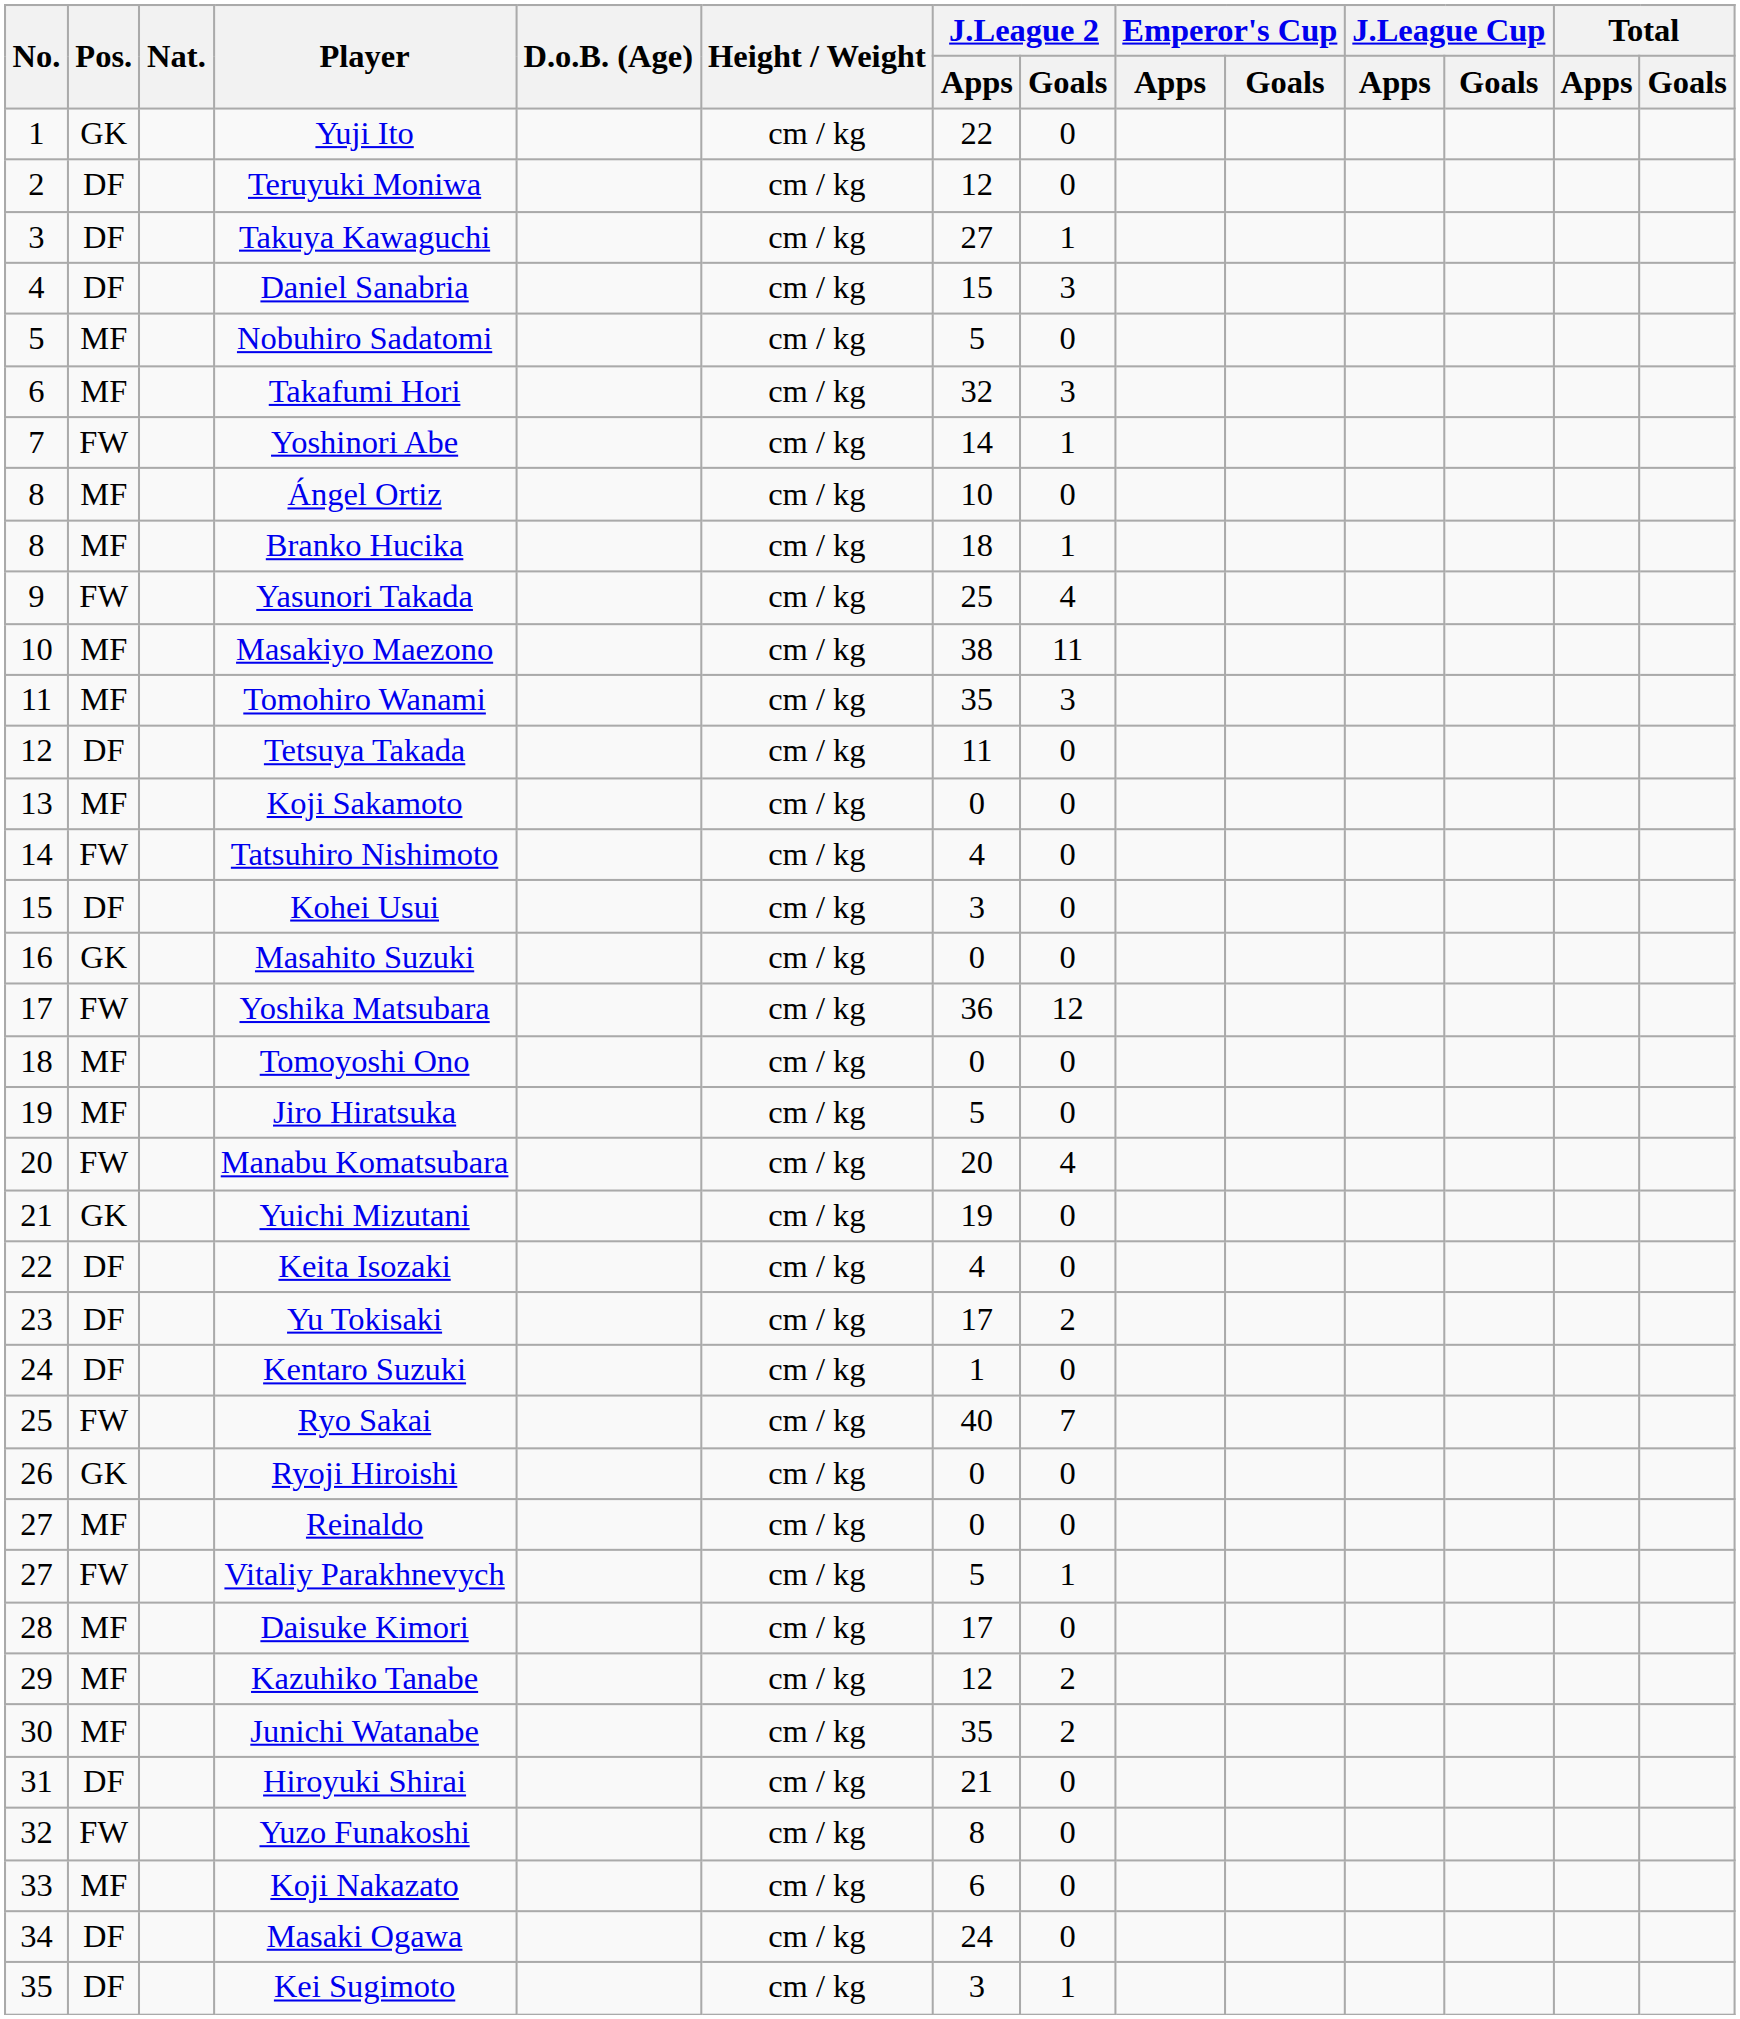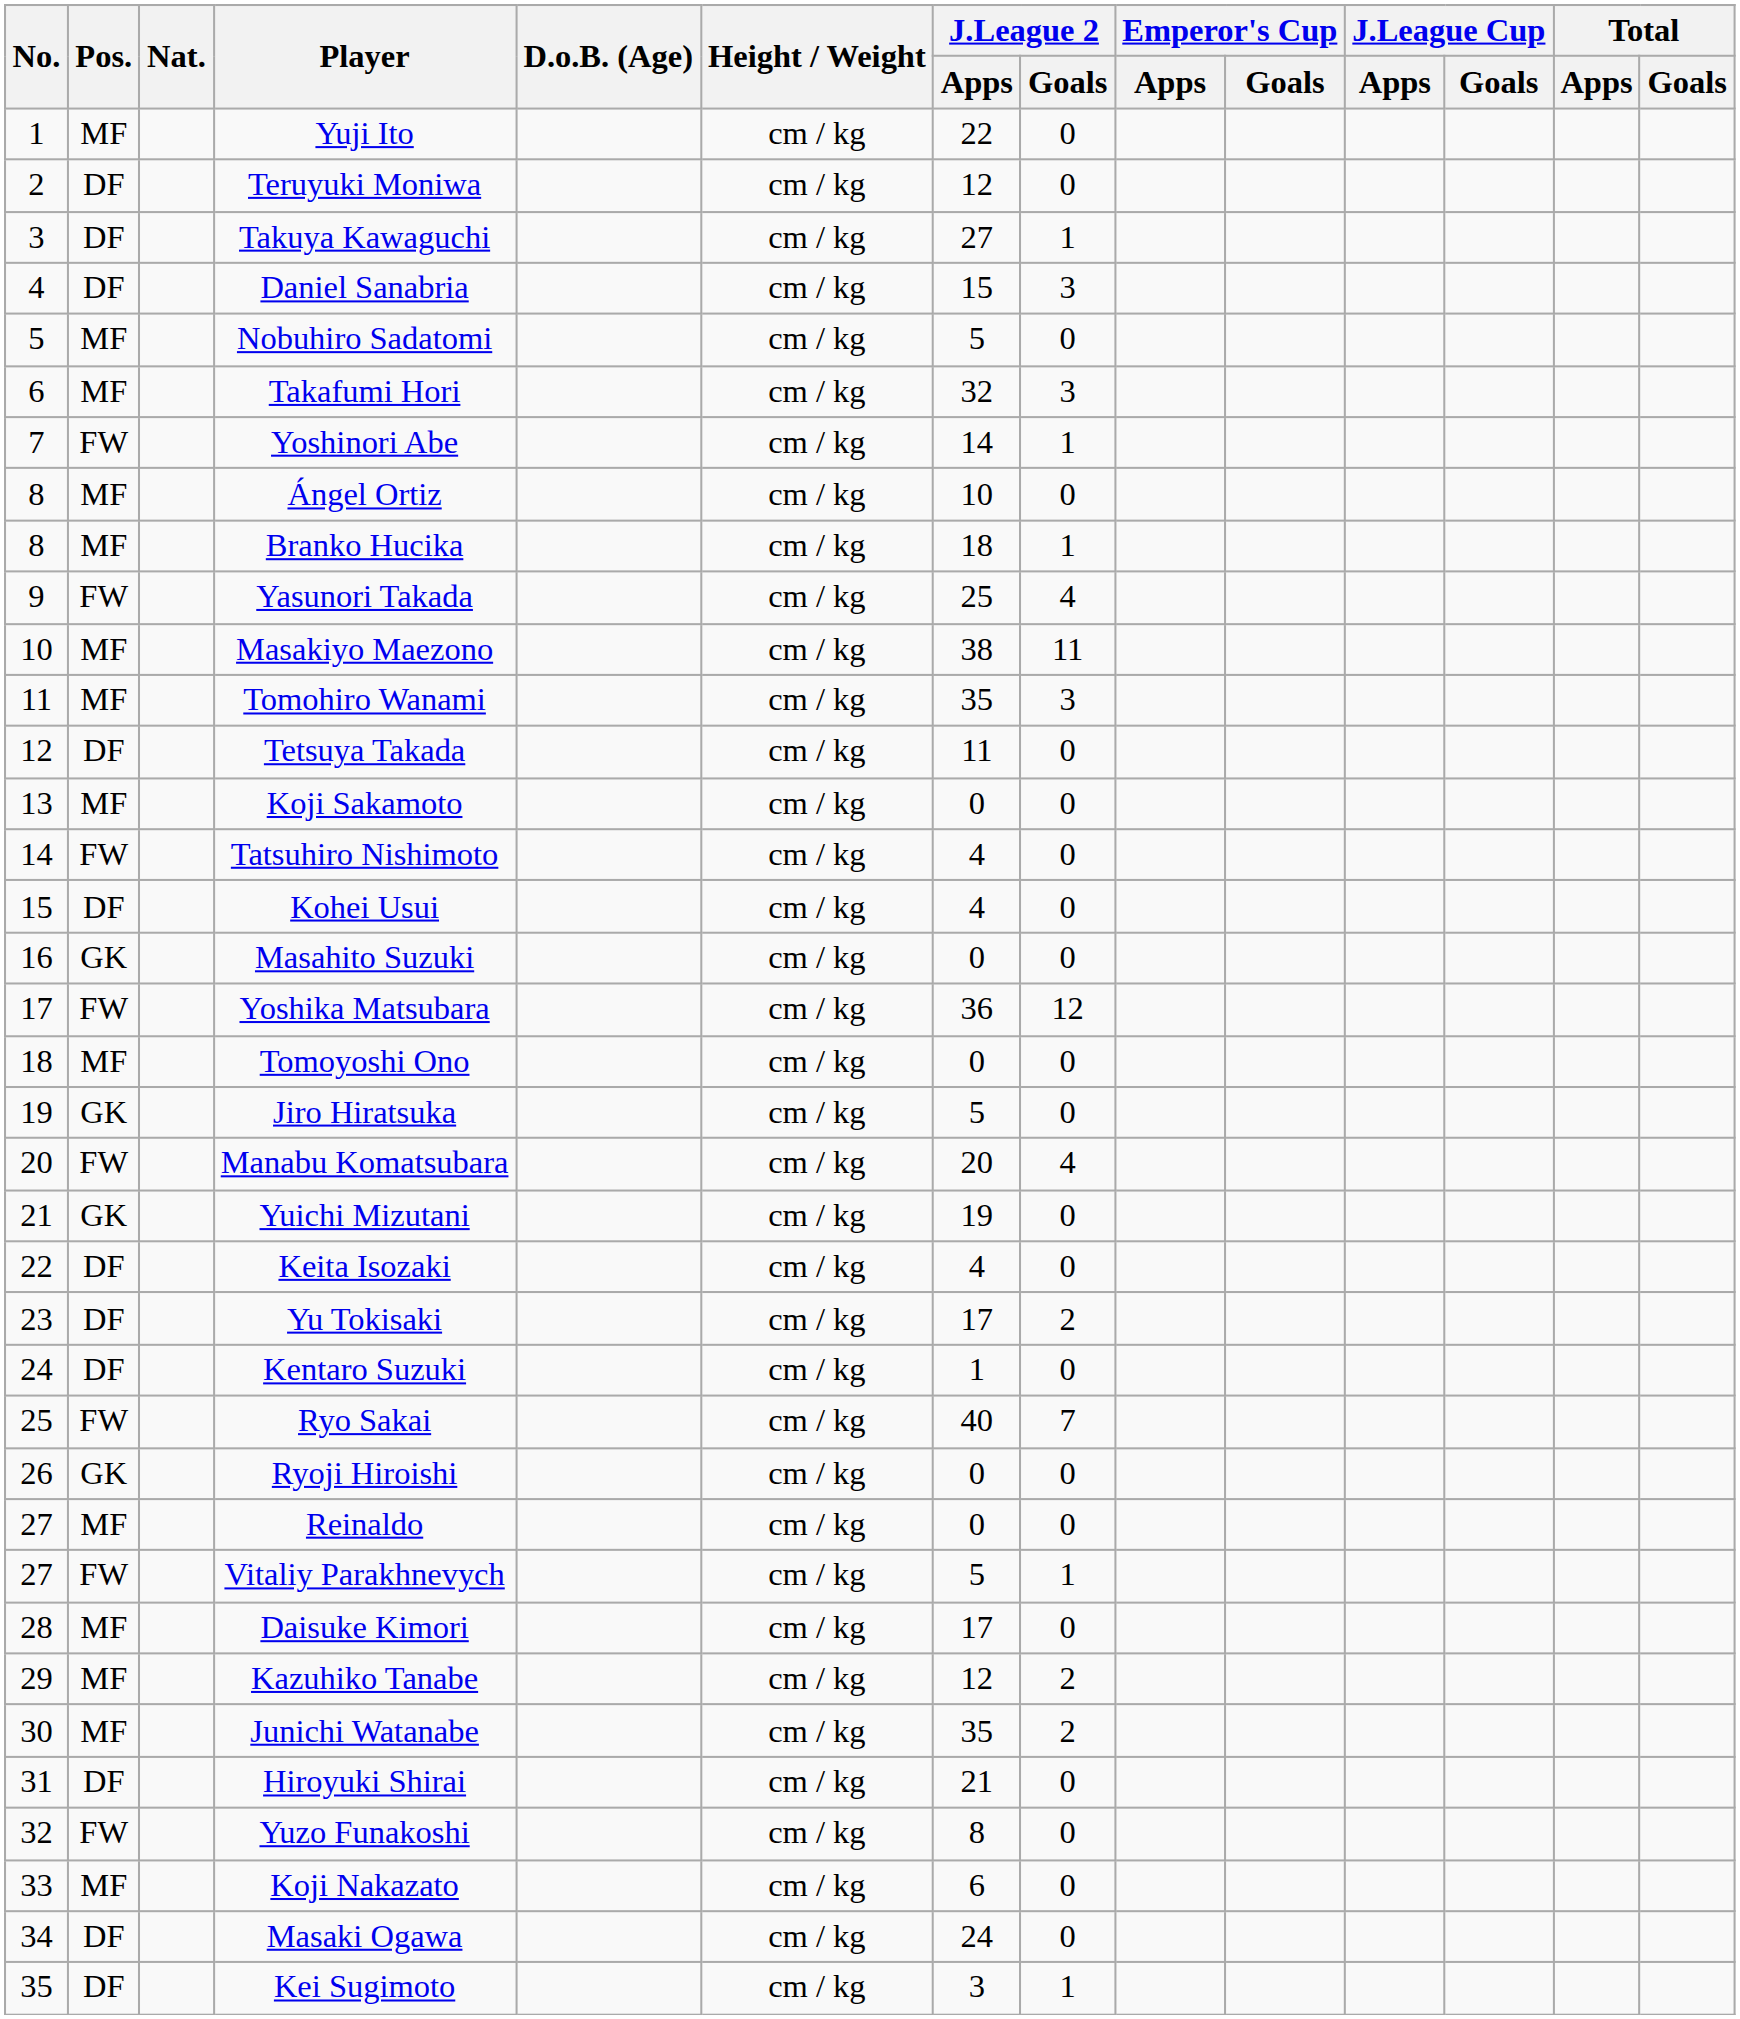Yuji Ito | Pos.: GK -> MF
Kohei Usui | J.League 2 / Apps: 3 -> 4
Jiro Hiratsuka | Pos.: MF -> GK
